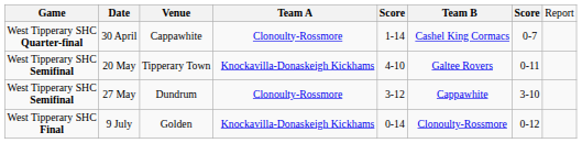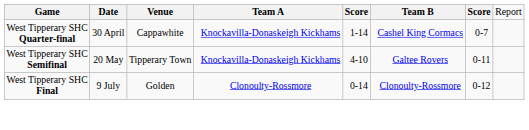30 April | column 4: Clonoulty-Rossmore -> Knockavilla-Donaskeigh Kickhams
- row: West Tipperary SHC Semifinal | 27 May | Dundrum | Clonoulty-Rossmore | 3-12 | Cappawhite | 3-10
9 July | column 4: Knockavilla-Donaskeigh Kickhams -> Clonoulty-Rossmore
